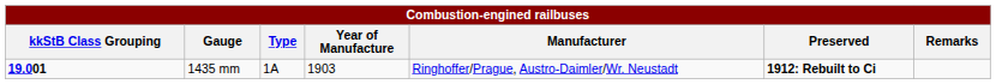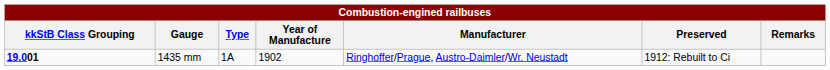1435 mm | Year of Manufacture: 1903 -> 1902
1435 mm | Preserved: bold -> normal
